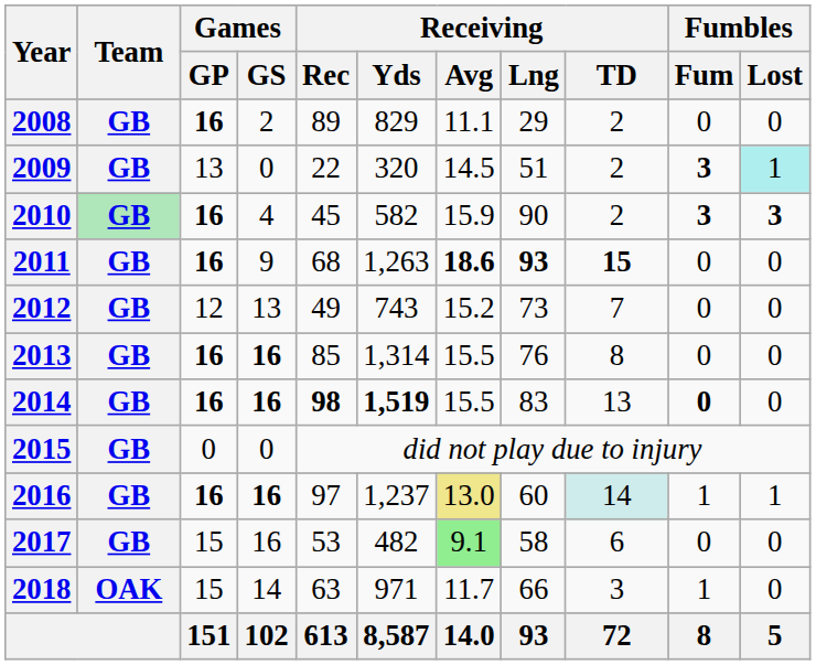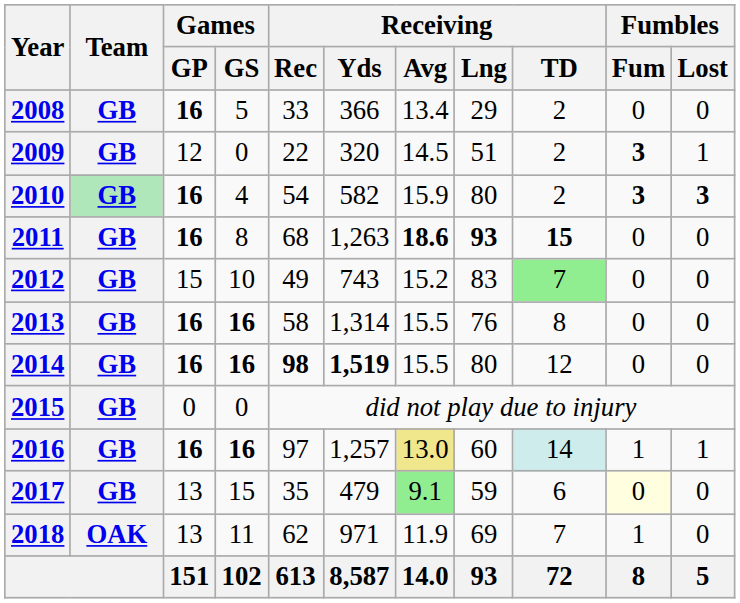2008 | Games / GS: 2 -> 5
2008 | Receiving / Rec: 89 -> 33
2008 | Receiving / Yds: 829 -> 366
2008 | Receiving / Avg: 11.1 -> 13.4
2009 | Games / GP: 13 -> 12
2009 | Fumbles / Lost: paleturquoise background -> no background
2010 | Receiving / Rec: 45 -> 54
2010 | Receiving / Lng: 90 -> 80
2011 | Games / GS: 9 -> 8
2012 | Games / GP: 12 -> 15
2012 | Games / GS: 13 -> 10
2012 | Receiving / Lng: 73 -> 83
2012 | Receiving / TD: no background -> lightgreen background
2013 | Receiving / Rec: 85 -> 58
2014 | Receiving / Lng: 83 -> 80
2014 | Receiving / TD: 13 -> 12
2014 | Fumbles / Fum: bold -> normal
2016 | Receiving / Yds: 1,237 -> 1,257
2017 | Games / GP: 15 -> 13
2017 | Games / GS: 16 -> 15
2017 | Receiving / Rec: 53 -> 35
2017 | Receiving / Yds: 482 -> 479
2017 | Receiving / Lng: 58 -> 59
2017 | Fumbles / Fum: no background -> lightyellow background
2018 | Games / GP: 15 -> 13
2018 | Games / GS: 14 -> 11
2018 | Receiving / Rec: 63 -> 62
2018 | Receiving / Avg: 11.7 -> 11.9
2018 | Receiving / Lng: 66 -> 69
2018 | Receiving / TD: 3 -> 7
